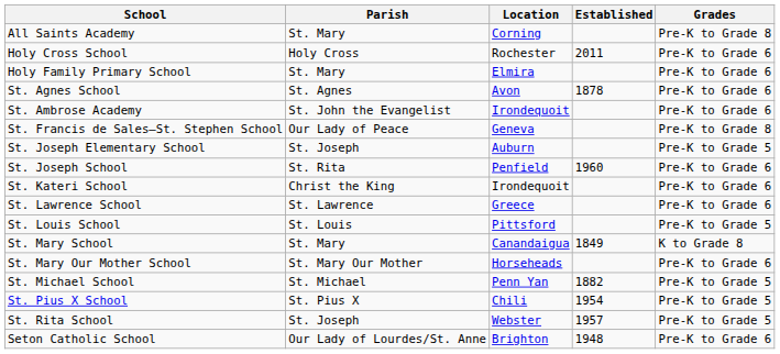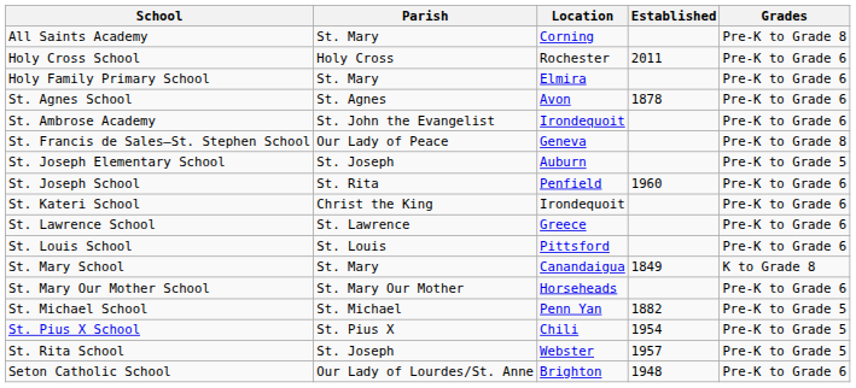St. Louis School | Grades: Pre-K to Grade 5 -> Pre-K to Grade 6
